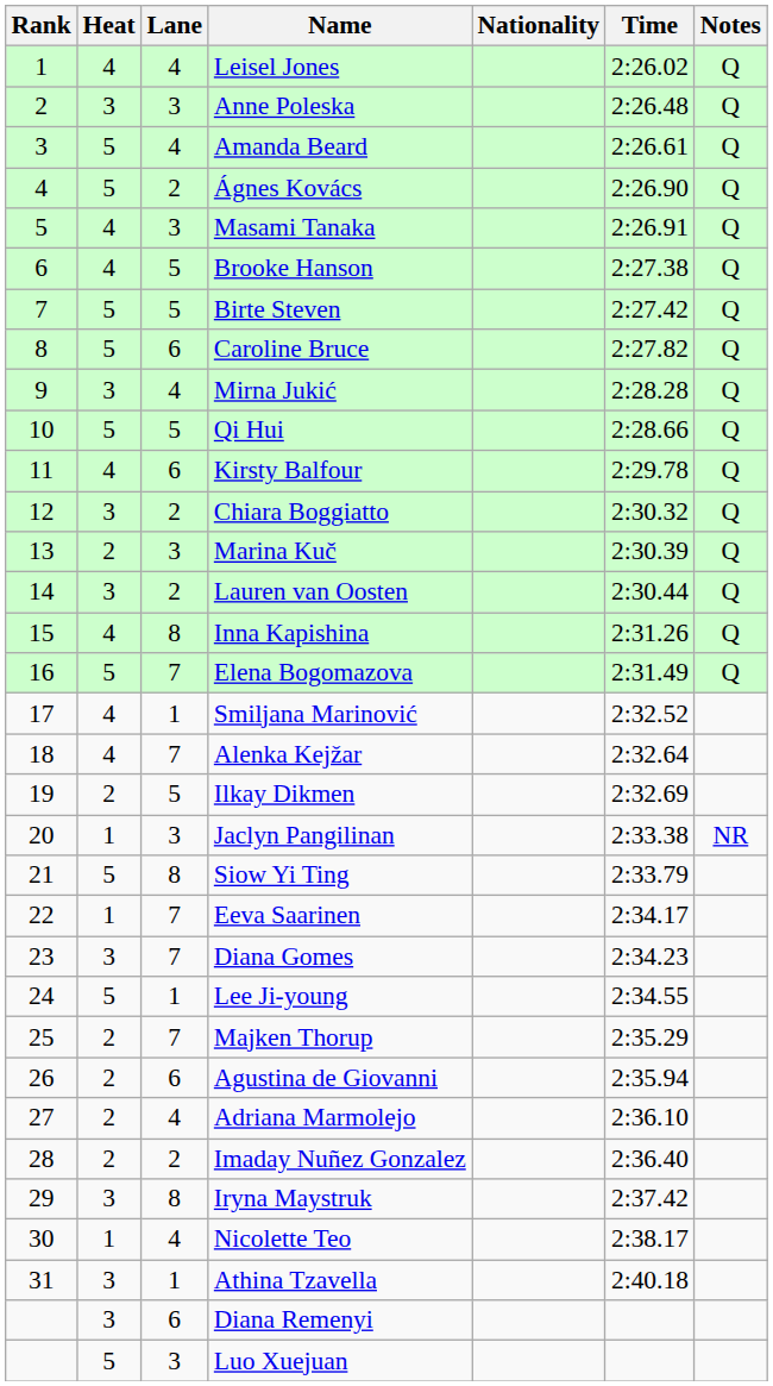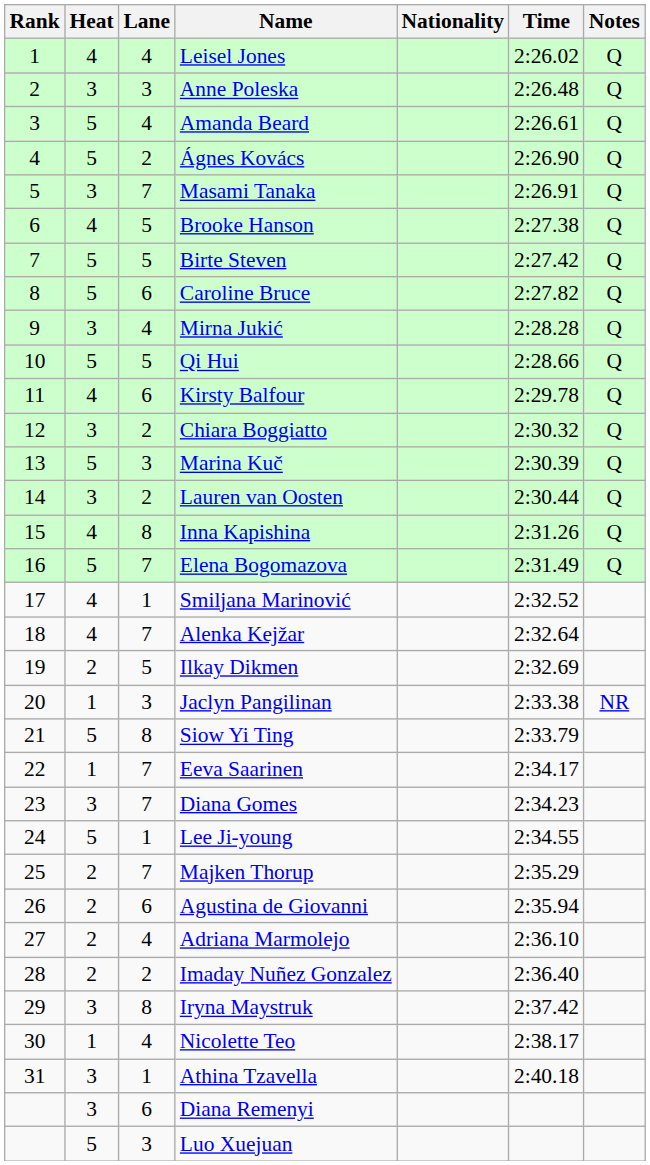Masami Tanaka | Heat: 4 -> 3
Masami Tanaka | Lane: 3 -> 7
Marina Kuč | Heat: 2 -> 5
